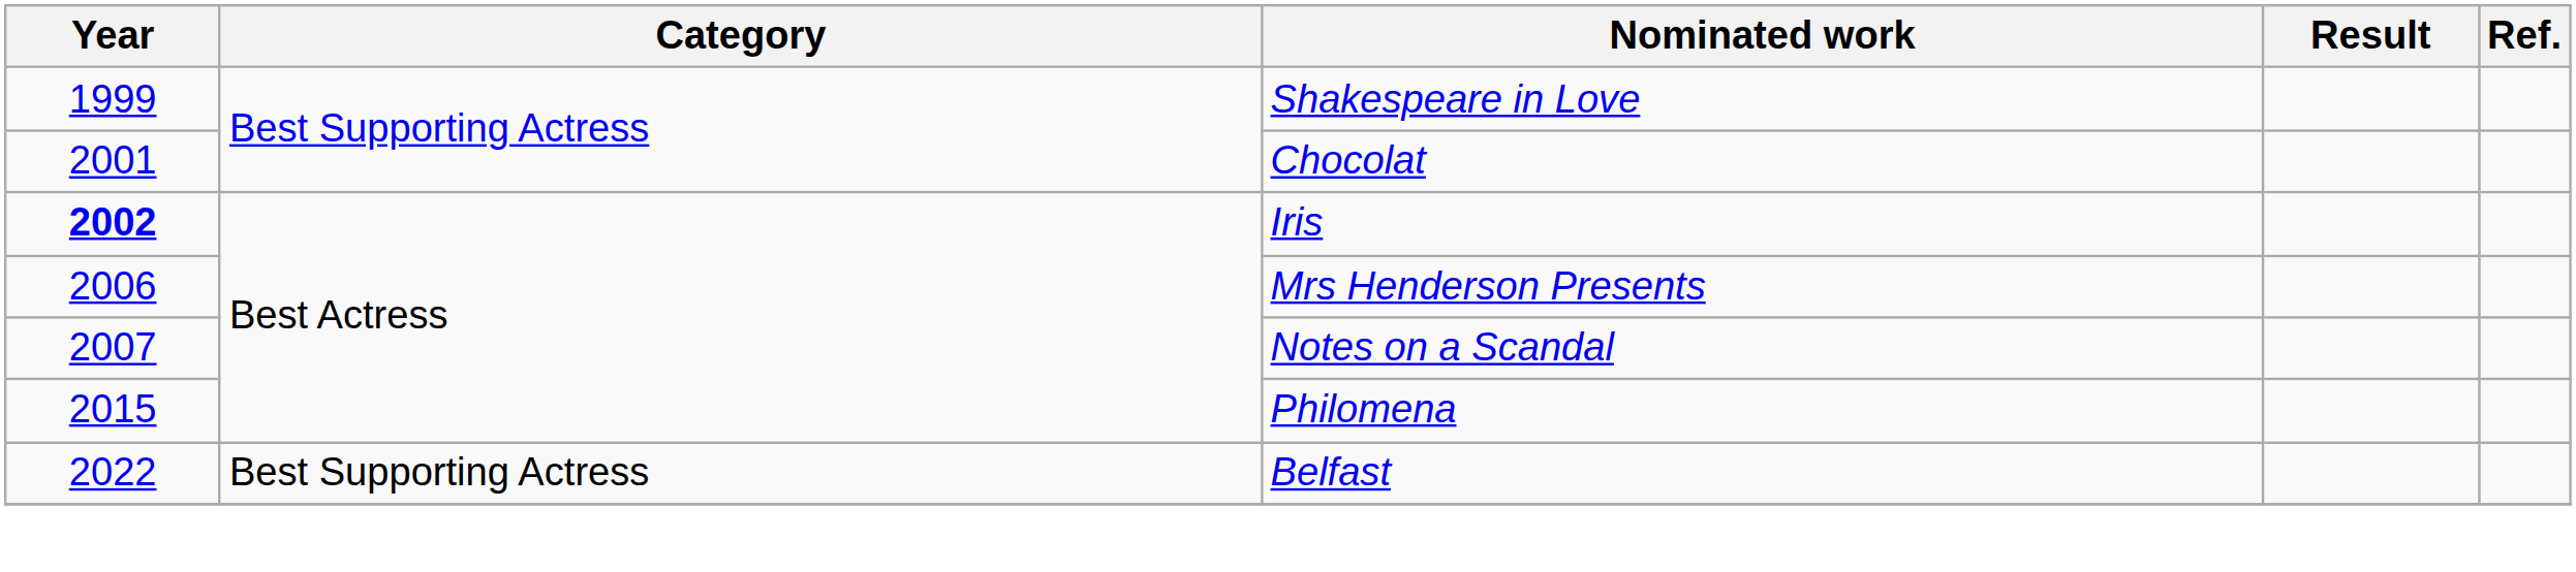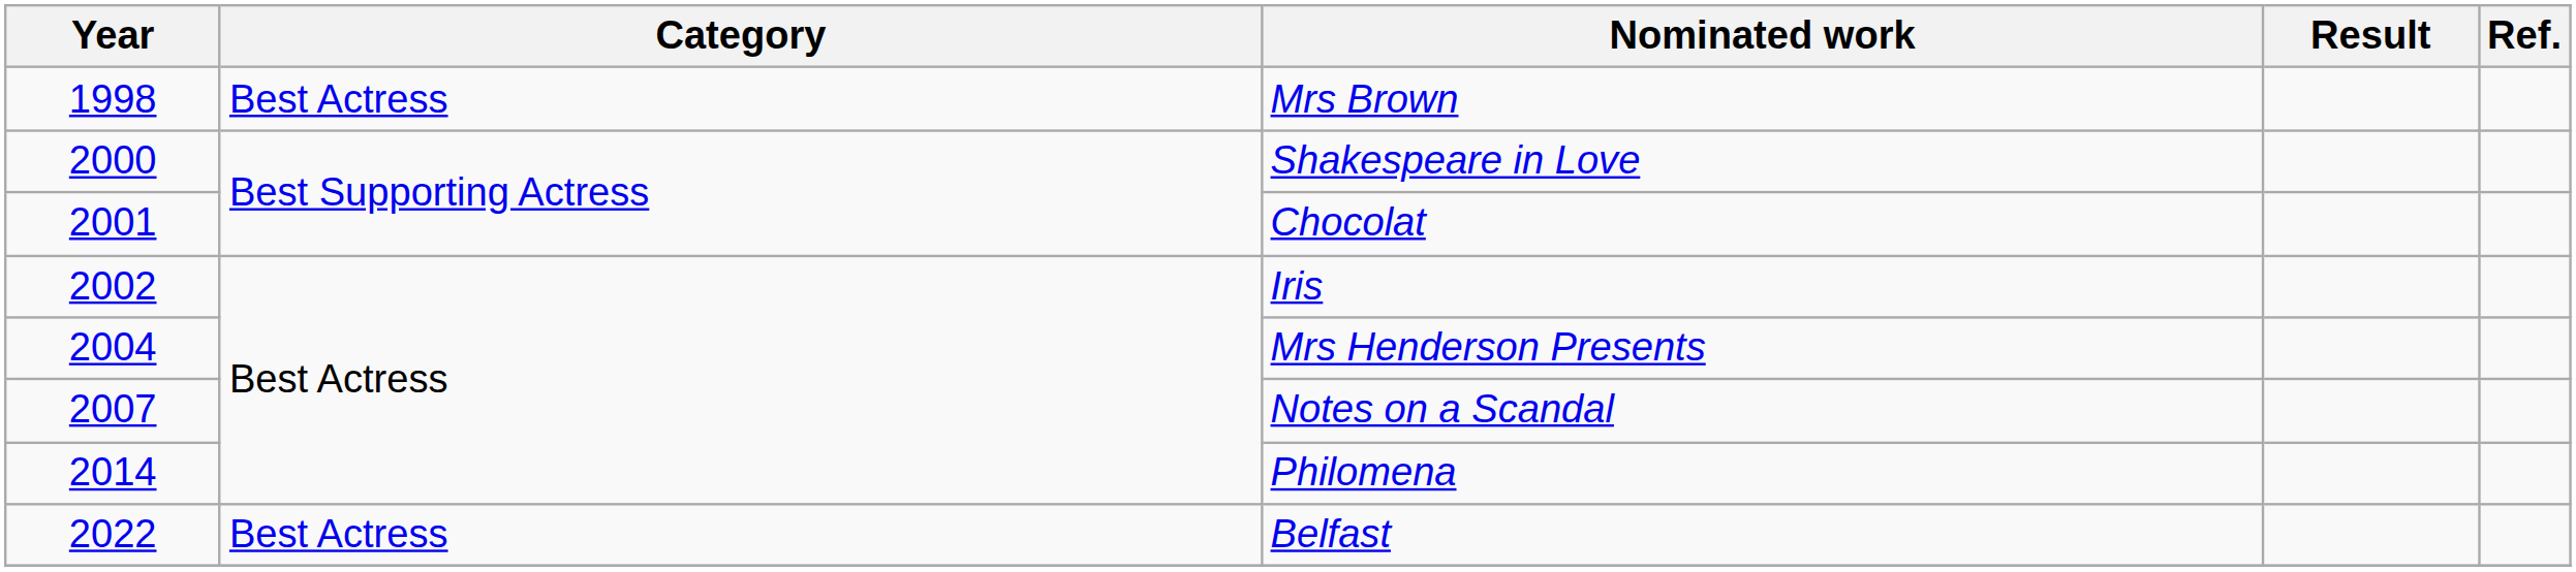+ row: 1998 | Best Actress | Mrs Brown
Shakespeare in Love | Year: 1999 -> 2000
Iris | Year: bold -> normal
Mrs Henderson Presents | Year: 2006 -> 2004
Philomena | Year: 2015 -> 2014
Belfast | Category: Best Supporting Actress -> Best Actress
